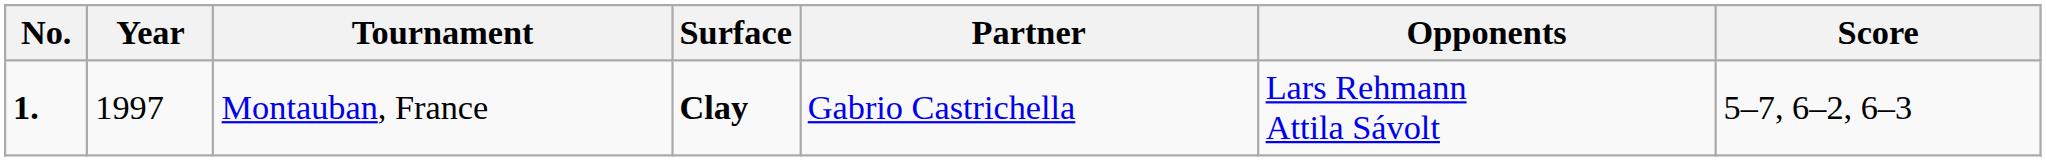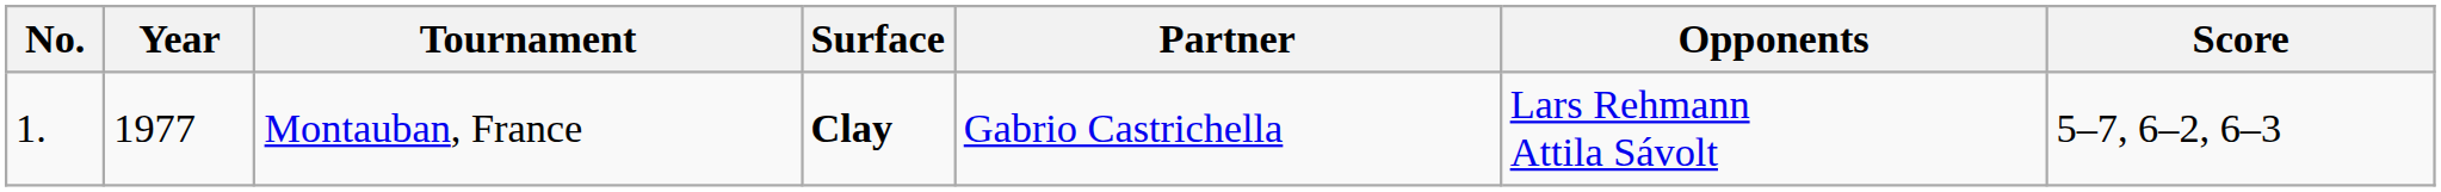Montauban, France | No.: bold -> normal
Montauban, France | Year: 1997 -> 1977
